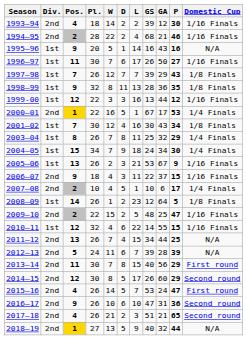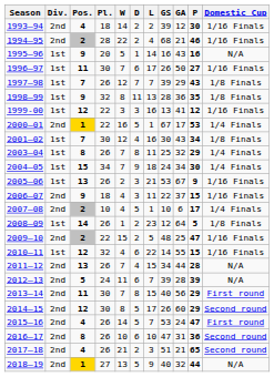1999-00 | GA: 44 -> 41
2011–12 | P: 25 -> 28
2016–17 | Pos.: 9 -> 8
